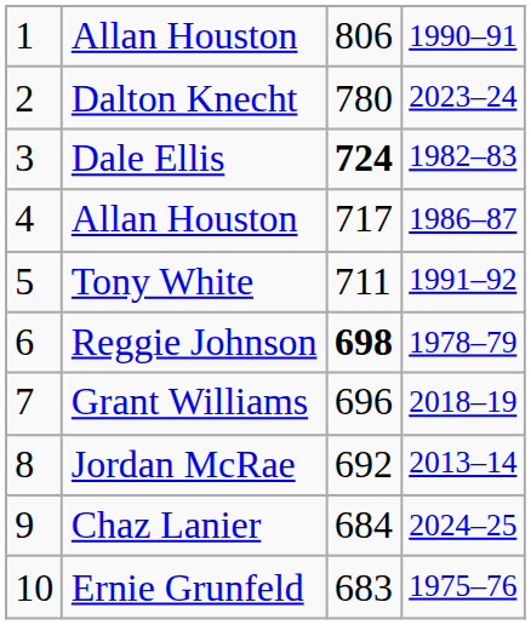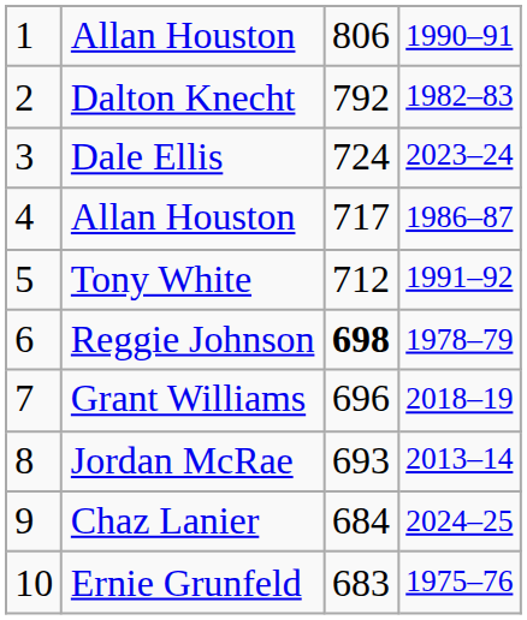Dalton Knecht | column 3: 780 -> 792
Dalton Knecht | column 4: 2023–24 -> 1982–83
Dale Ellis | column 3: bold -> normal
Dale Ellis | column 4: 1982–83 -> 2023–24
Tony White | column 3: 711 -> 712
Jordan McRae | column 3: 692 -> 693
